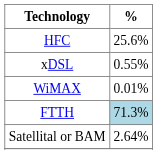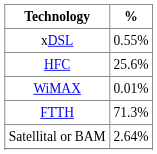rows swapped: xDSL <-> HFC
FTTH | %: lightblue background -> no background
